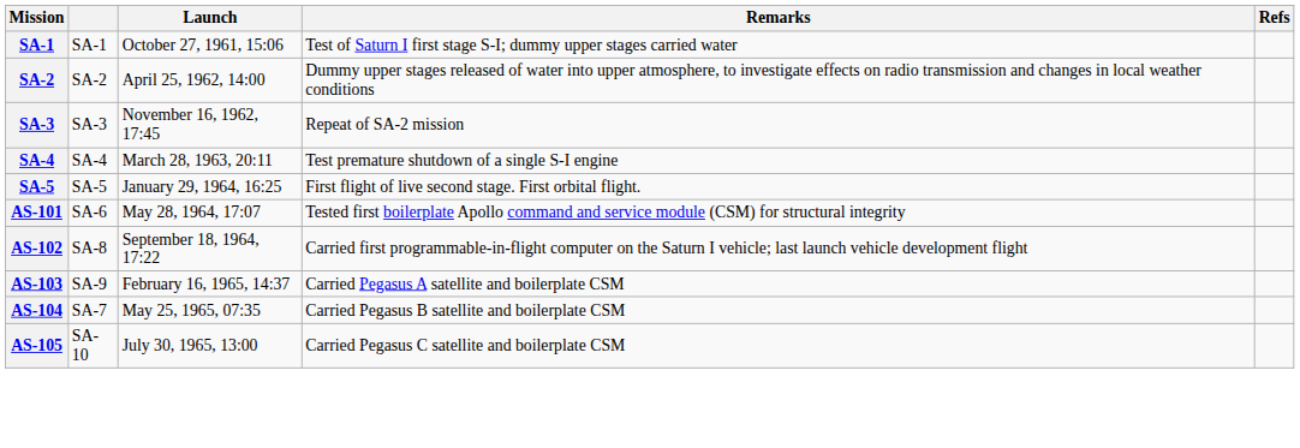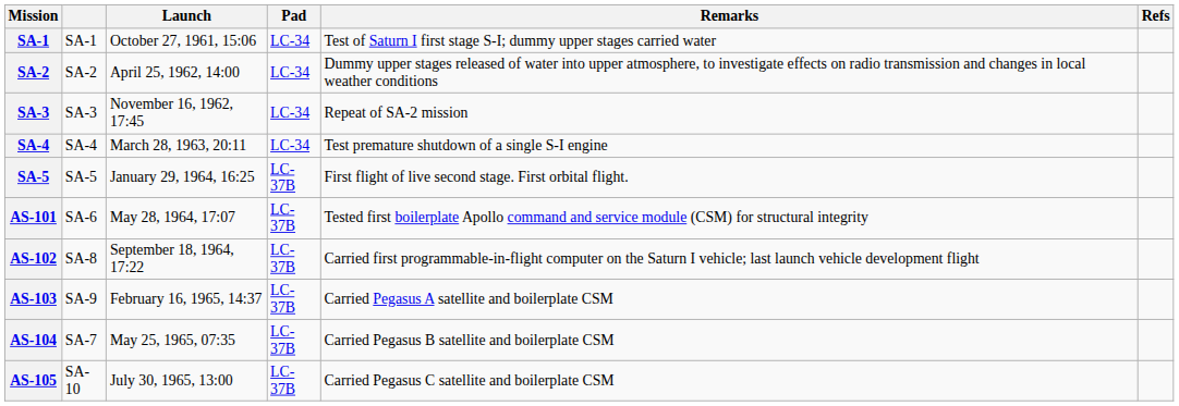+ column: Pad | LC-34 | LC-34 | LC-34 | LC-34 | LC-37B | LC-37B | LC-37B | LC-37B | LC-37B | LC-37B
